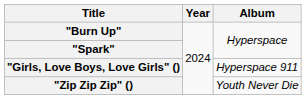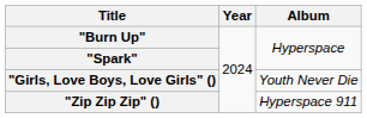"Girls, Love Boys, Love Girls" () | Album: Hyperspace 911 -> Youth Never Die
"Zip Zip Zip" () | Album: Youth Never Die -> Hyperspace 911
